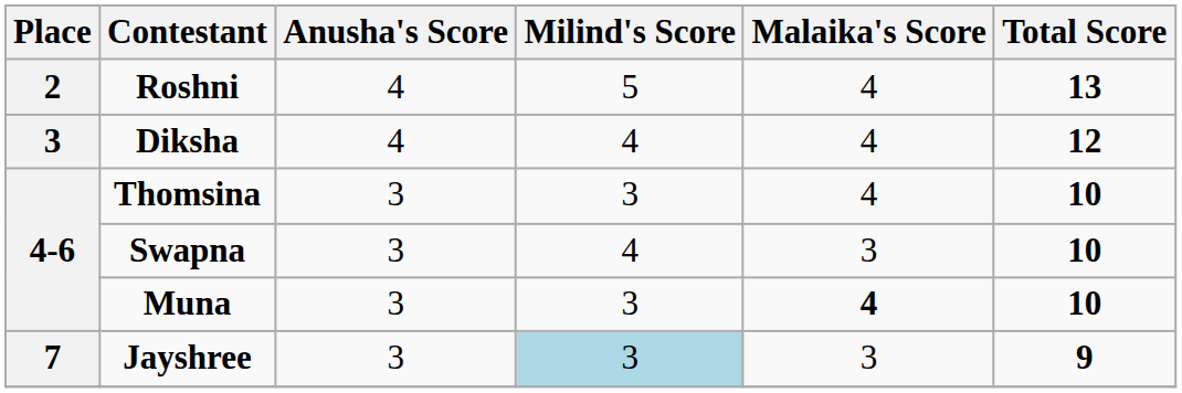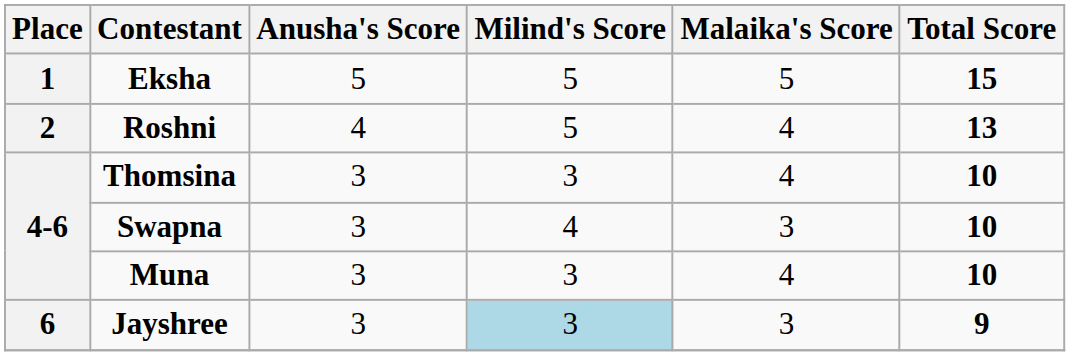+ row: 1 | Eksha | 5 | 5 | 5 | 15
- row: 3 | Diksha | 4 | 4 | 4 | 12
Muna | Malaika's Score: bold -> normal
Jayshree | Place: 7 -> 6
